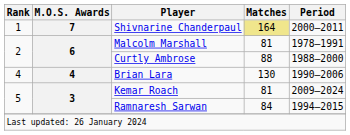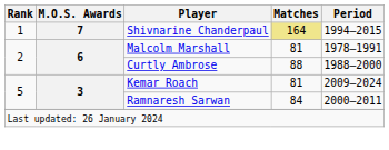Shivnarine Chanderpaul | Period: 2000–2011 -> 1994–2015
- row: 4 | 4 | Brian Lara | 130 | 1990–2006
Ramnaresh Sarwan | Period: 1994–2015 -> 2000–2011
